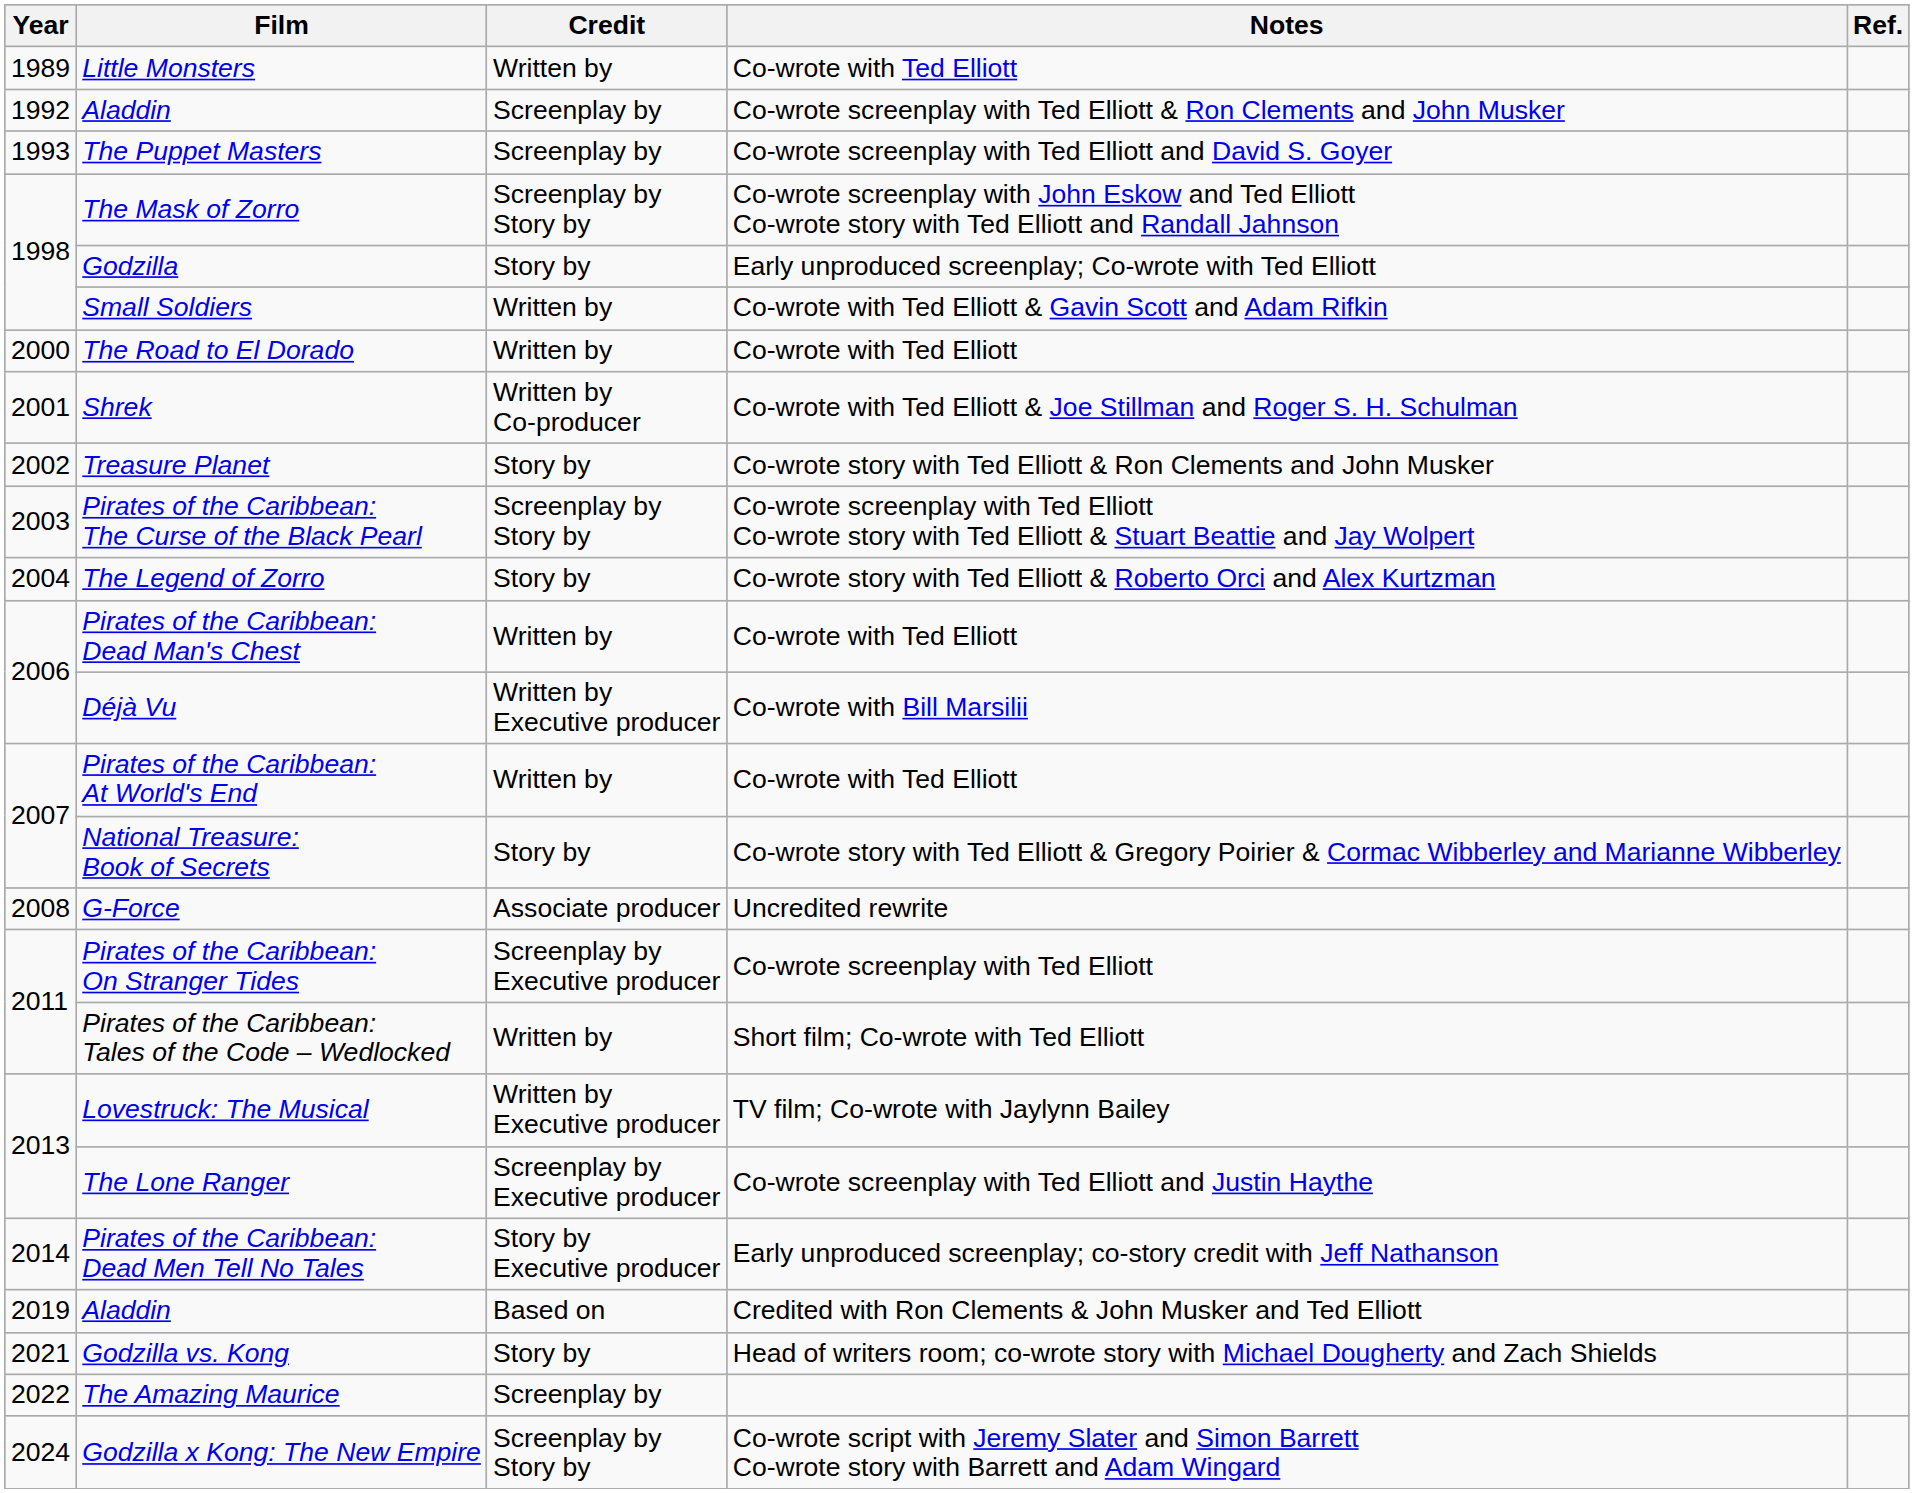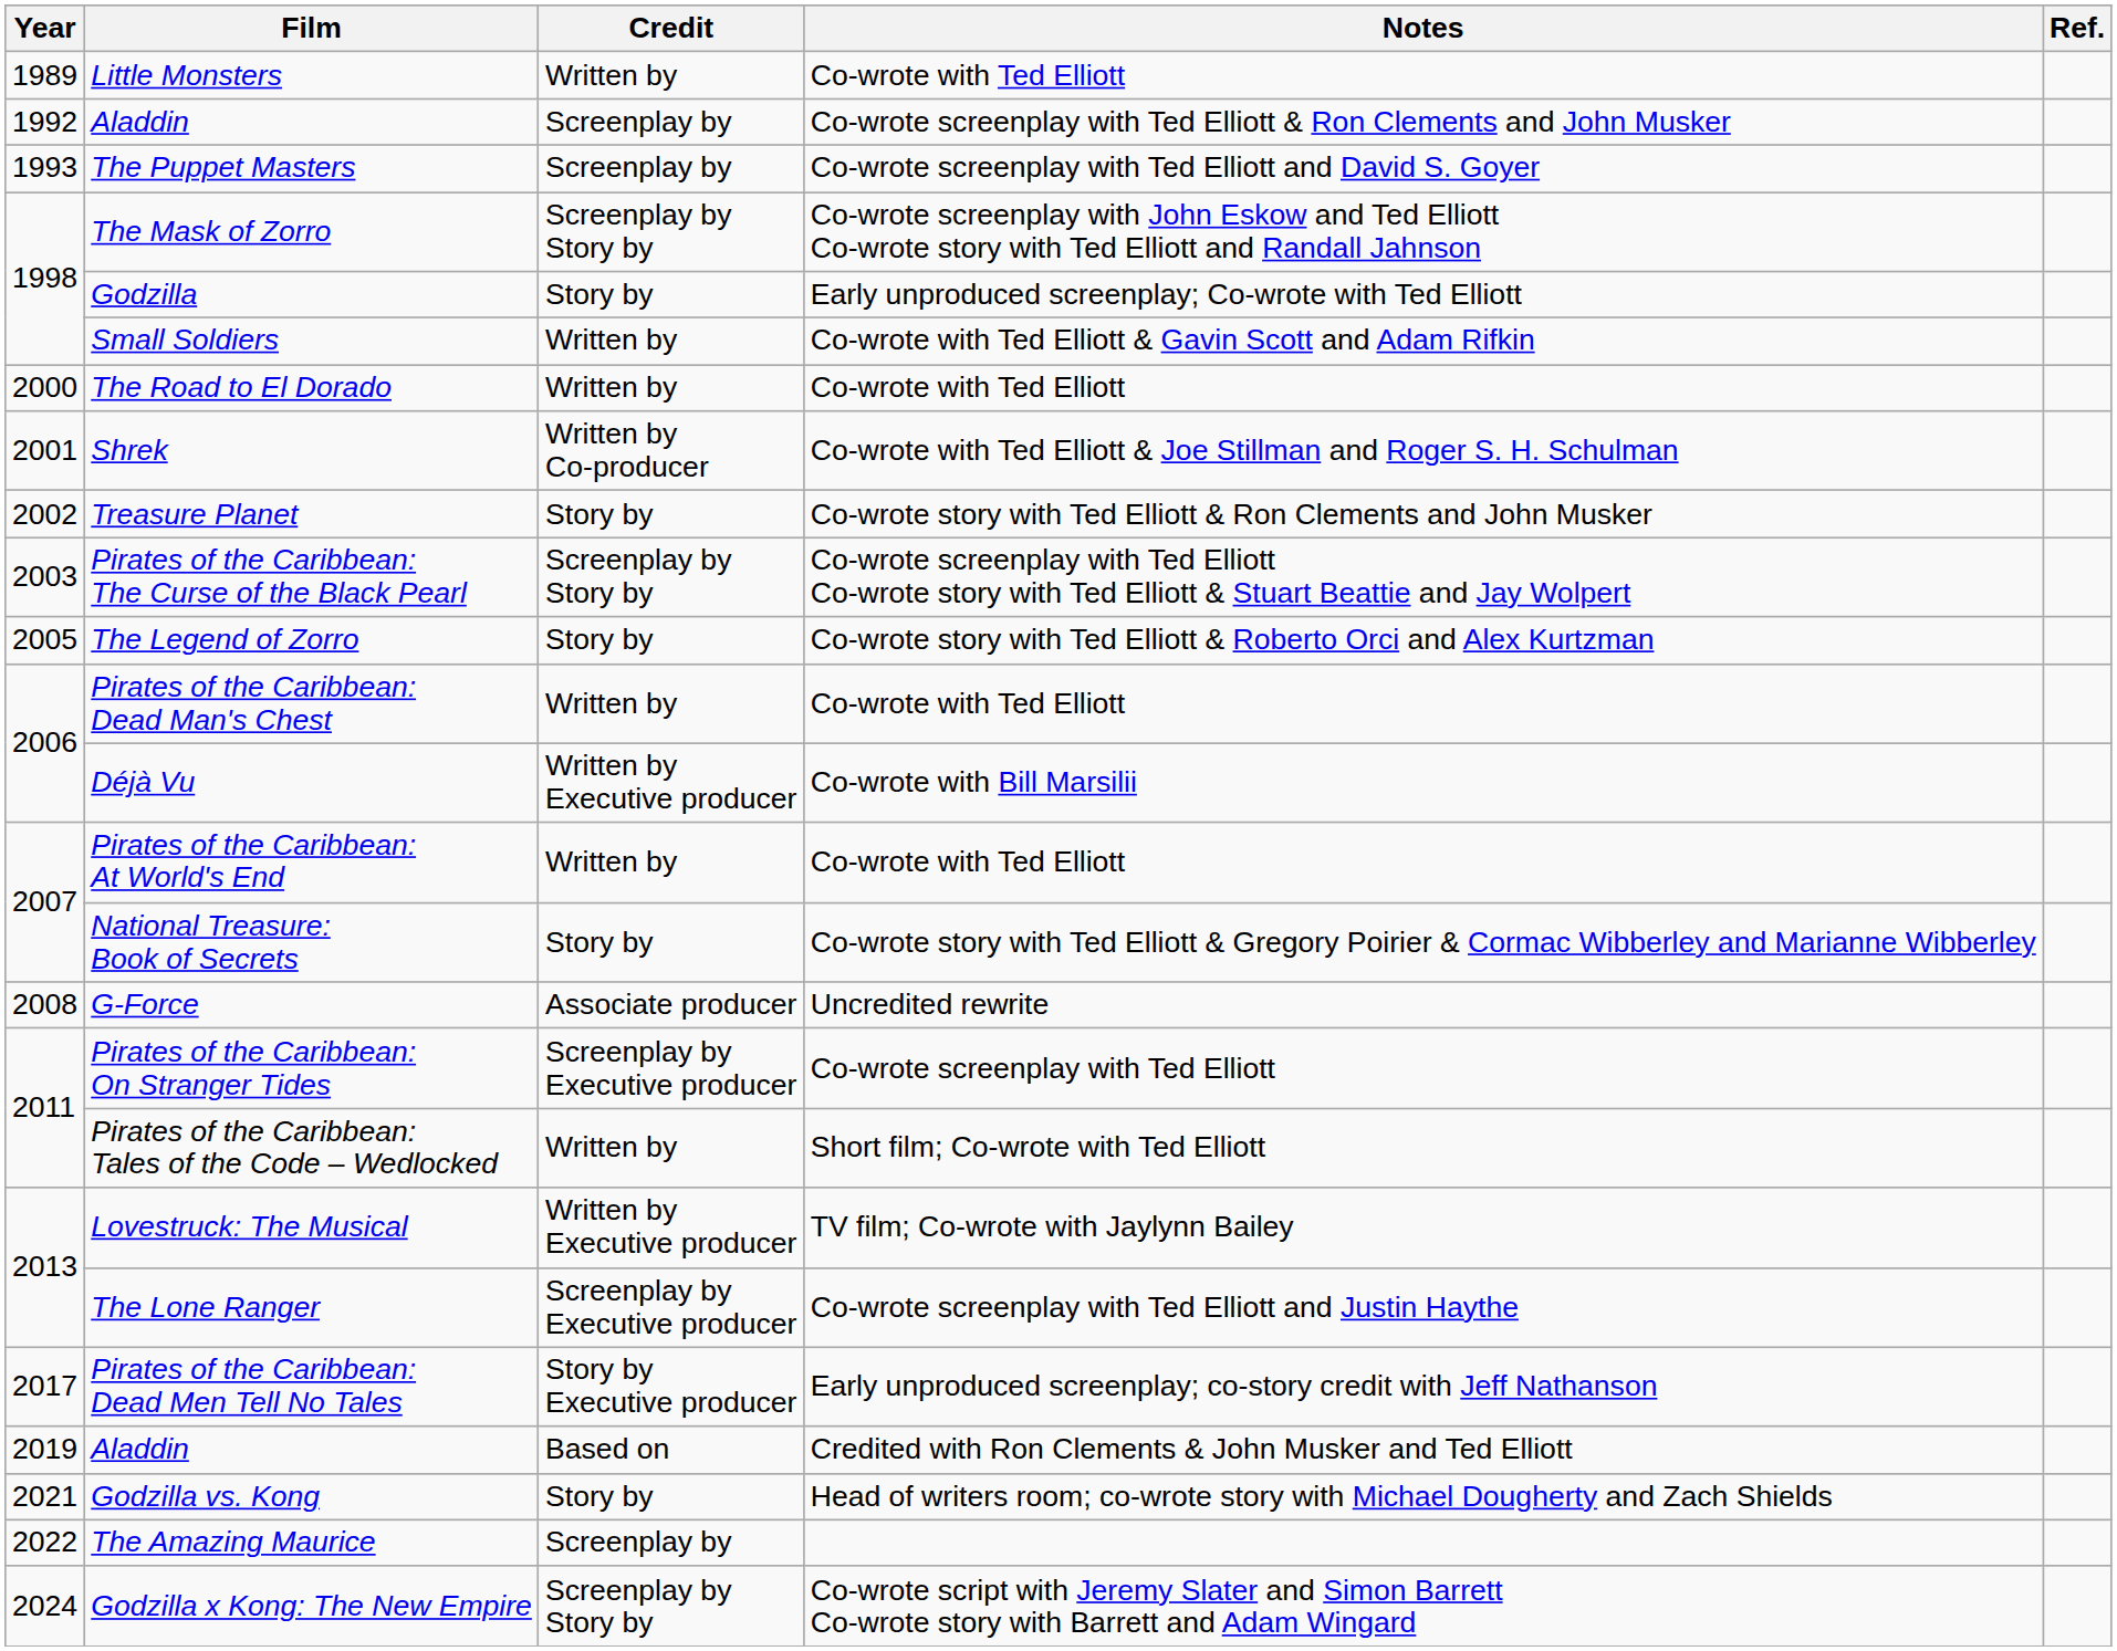The Legend of Zorro | Year: 2004 -> 2005
Pirates of the Caribbean: Dead Men Tell No Tales | Year: 2014 -> 2017
